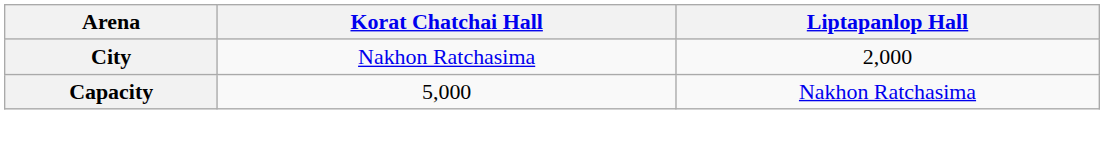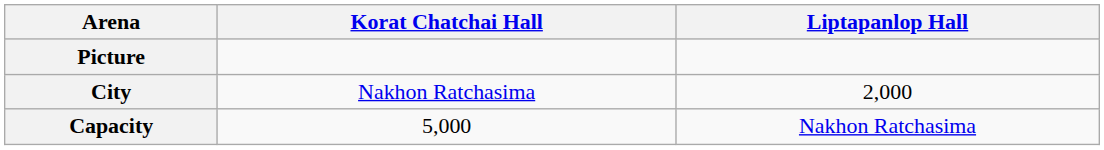+ row: Picture
